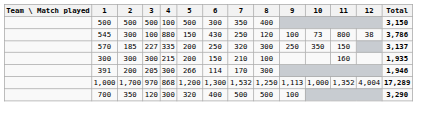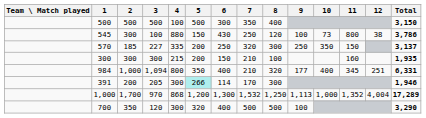+ row: 984 | 1,000 | 1,094 | 800 | 350 | 400 | 210 | 320 | 177 | 400 | 345 | 251 | 6,331
391 | 5: no background -> paleturquoise background
